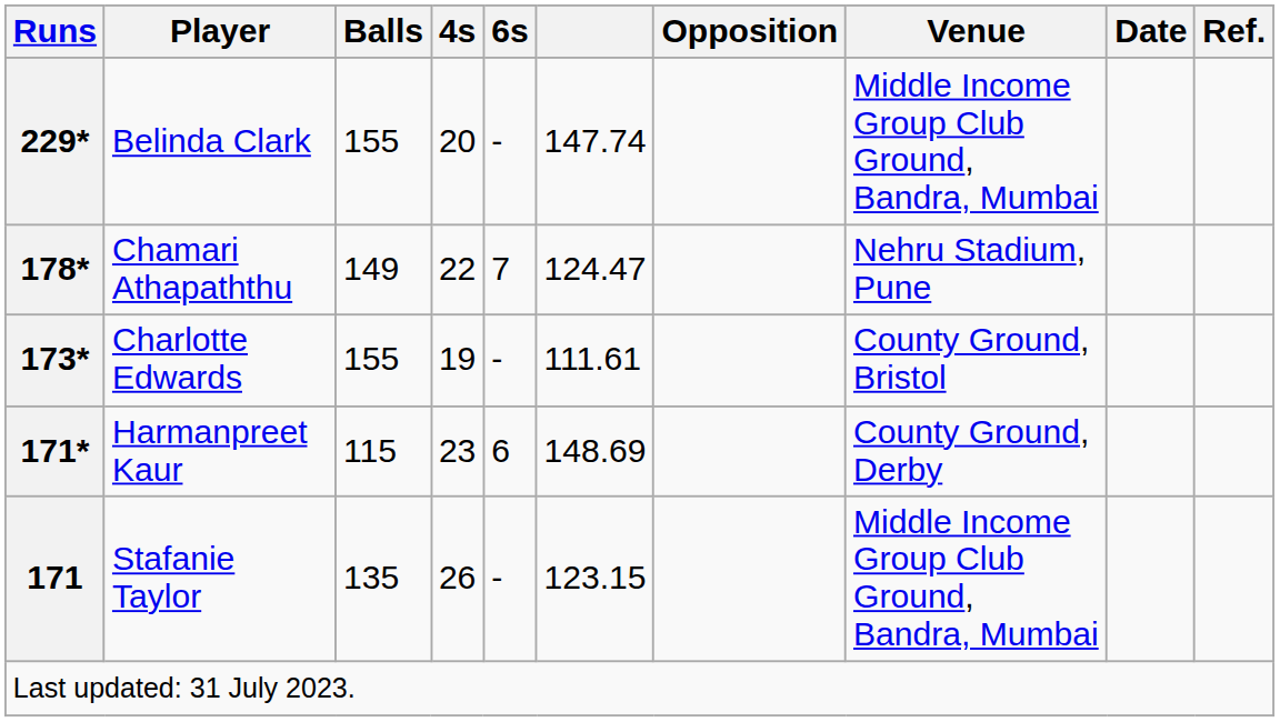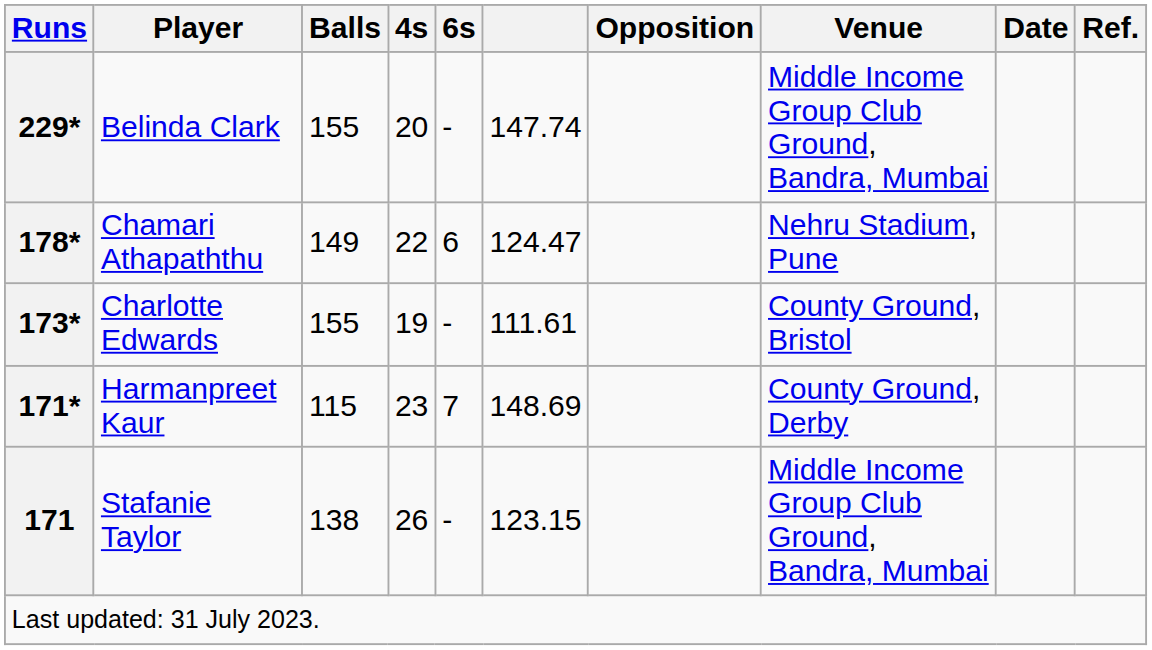Chamari Athapaththu | 6s: 7 -> 6
Harmanpreet Kaur | 6s: 6 -> 7
Stafanie Taylor | Balls: 135 -> 138
